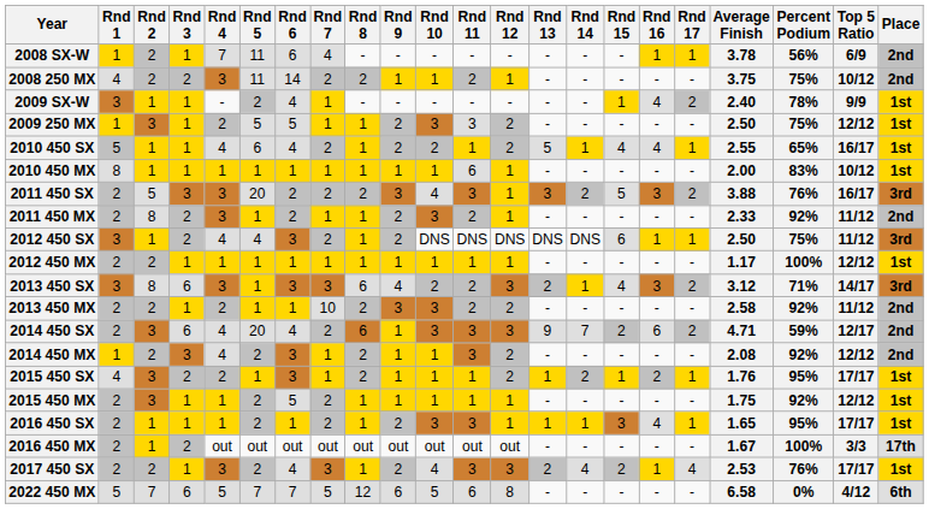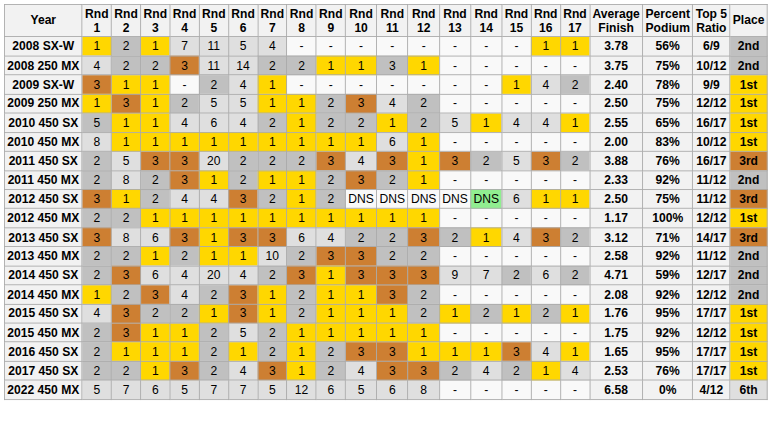2008 SX-W | Rnd 6: 6 -> 5
2008 250 MX | Rnd 11: 2 -> 3
2009 250 MX | Rnd 11: 3 -> 4
2012 450 SX | Rnd 14: no background -> lightgreen background
2014 450 SX | Rnd 8: 6 -> 3
- row: 2016 450 MX | 2 | 1 | 2 | out | out | out | out | out | out | out | out | out | - | - | - | - | - | 1.67 | 100% | 3/3 | 17th
